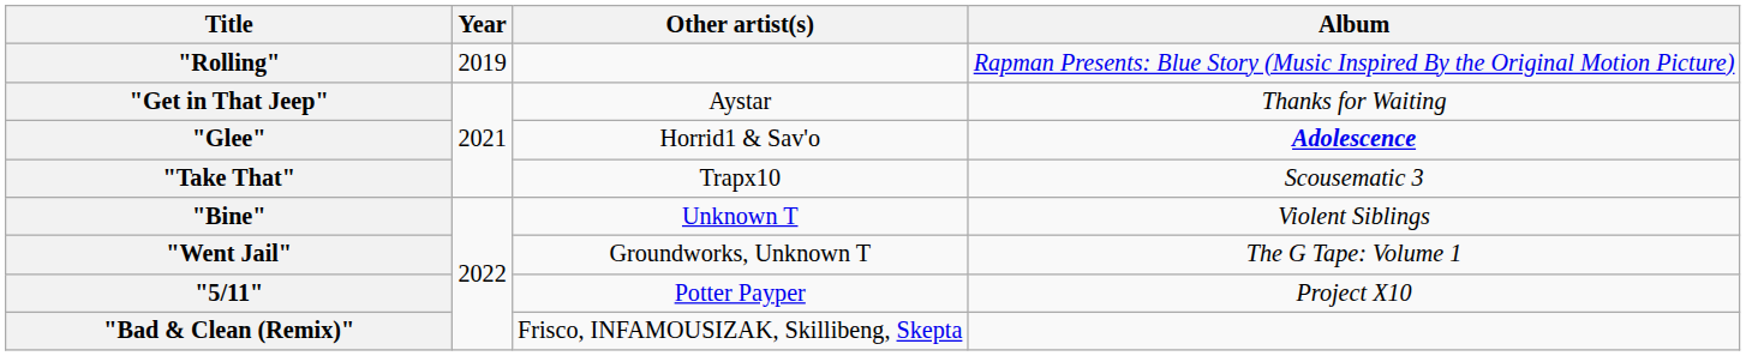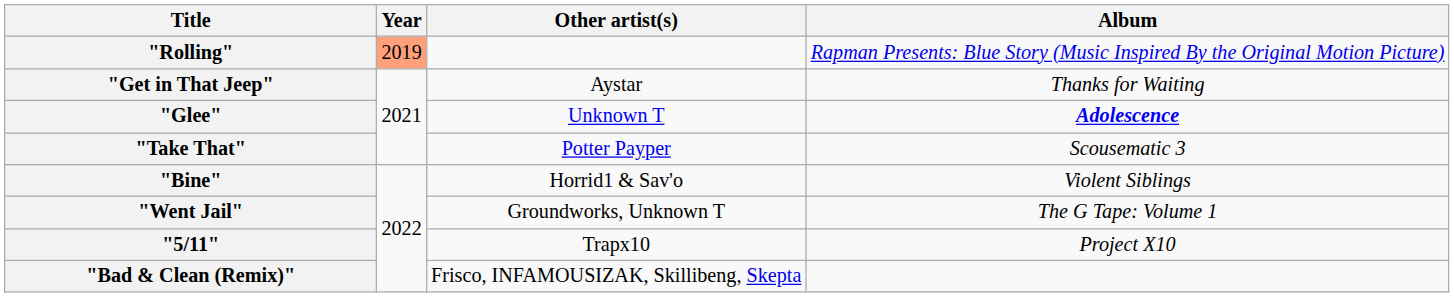"Rolling" | Year: no background -> lightsalmon background
"Glee" | Other artist(s): Horrid1 & Sav'o -> Unknown T
"Take That" | Other artist(s): Trapx10 -> Potter Payper
"Bine" | Other artist(s): Unknown T -> Horrid1 & Sav'o
"5/11" | Other artist(s): Potter Payper -> Trapx10
